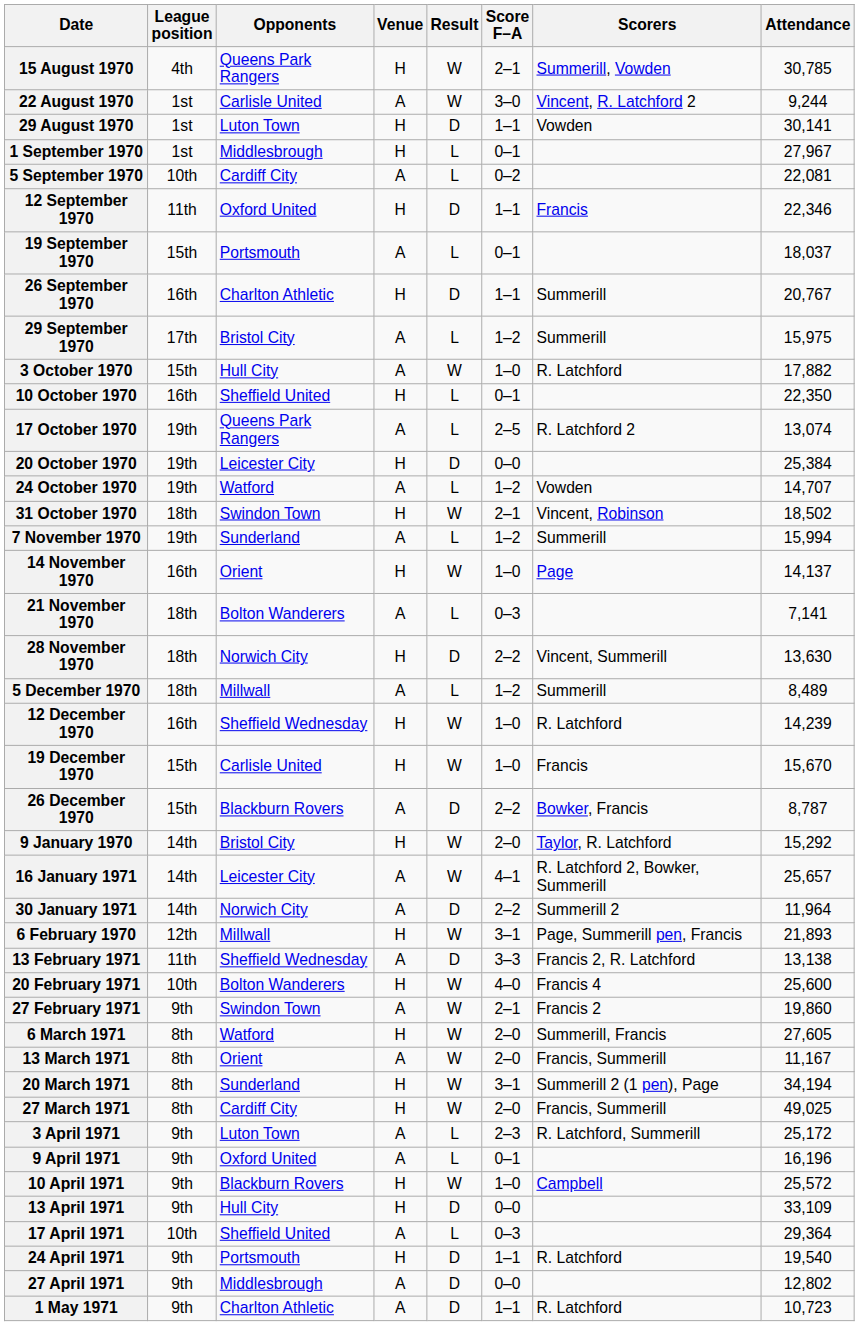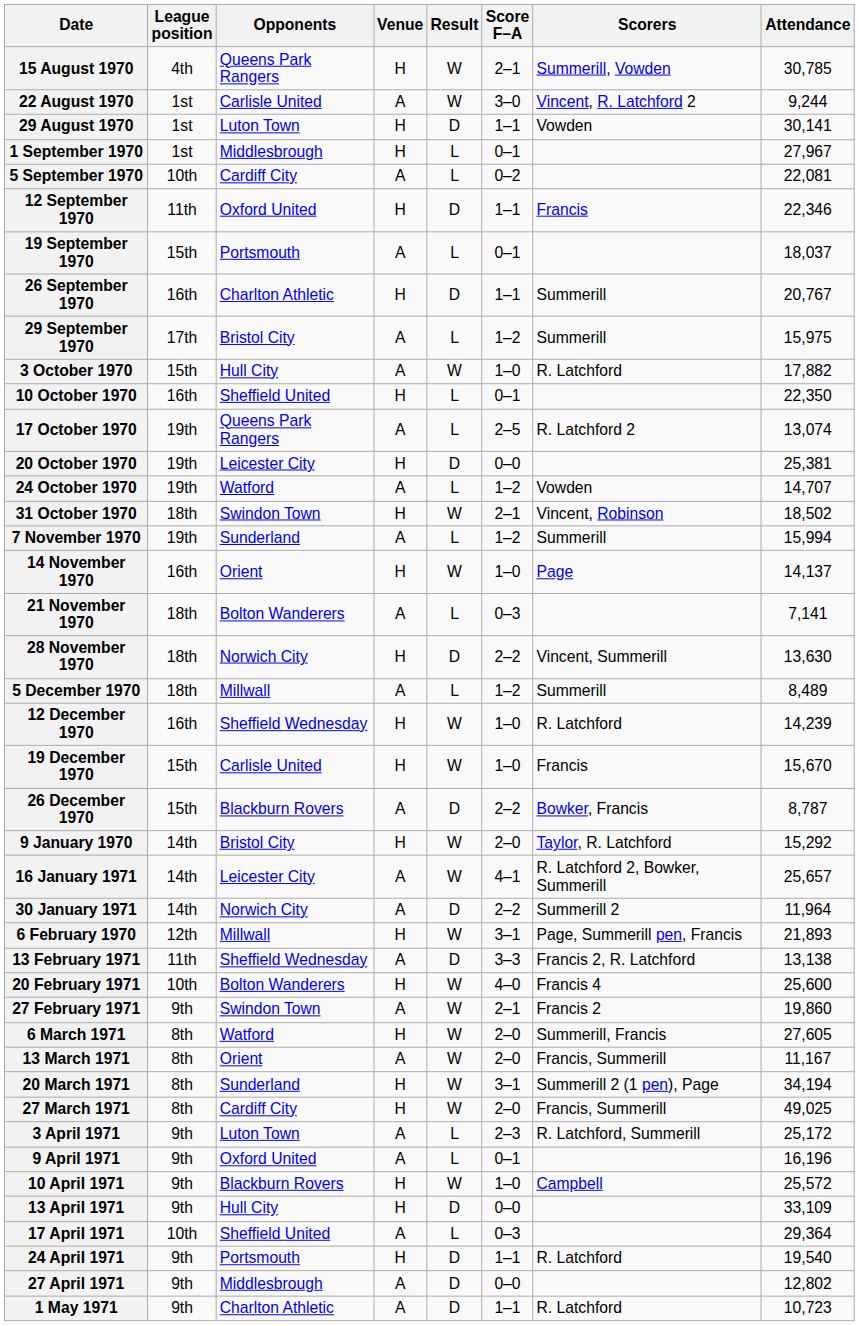20 October 1970 | Attendance: 25,384 -> 25,381
